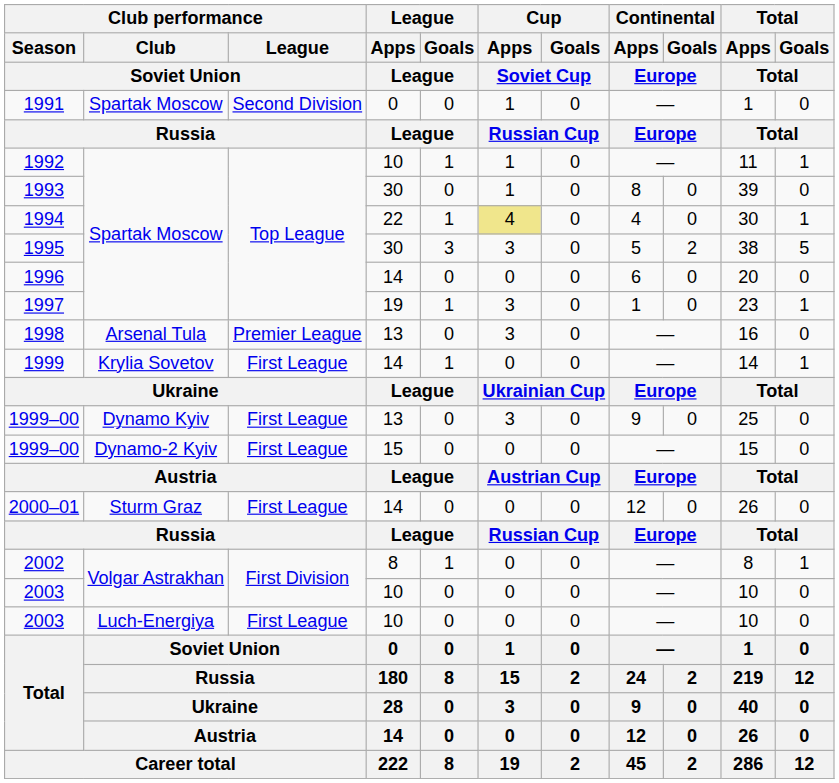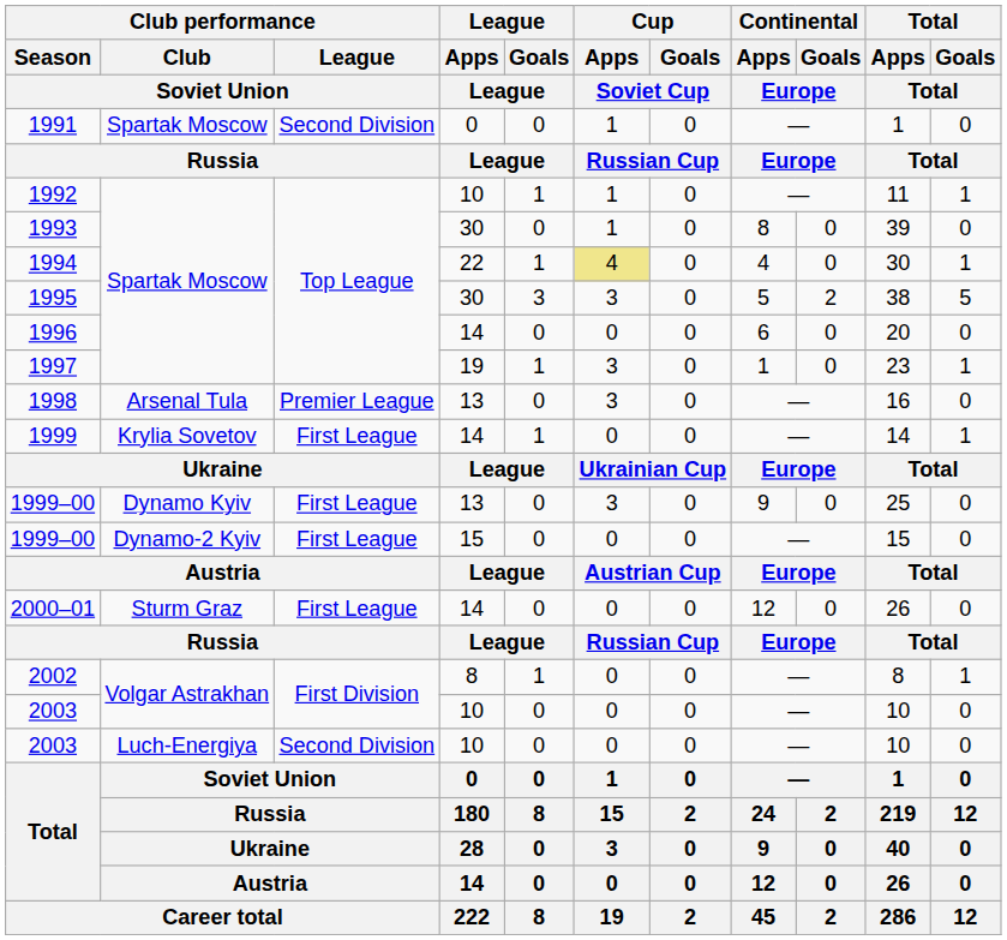2003 / Luch-Energiya | Club performance / League / Soviet Union: First League -> Second Division
